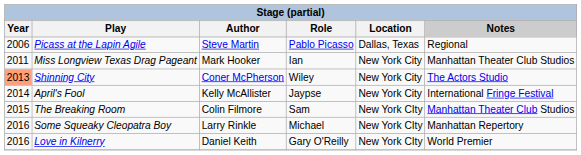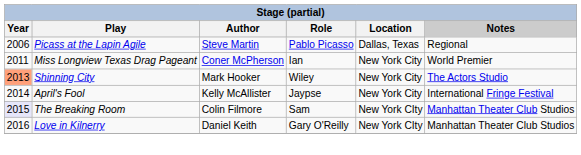Miss Longview Texas Drag Pageant | Author: Mark Hooker -> Coner McPherson
Miss Longview Texas Drag Pageant | Notes: Manhattan Theater Club Studios -> World Premier
Shinning City | Author: Coner McPherson -> Mark Hooker
The Breaking Room | Year: no background -> lavender background
- row: 2016 | Some Squeaky Cleopatra Boy | Larry Rinkle | Michael | New York CIty | Manhattan Repertory
Love in Kilnerry | Notes: World Premier -> Manhattan Theater Club Studios
